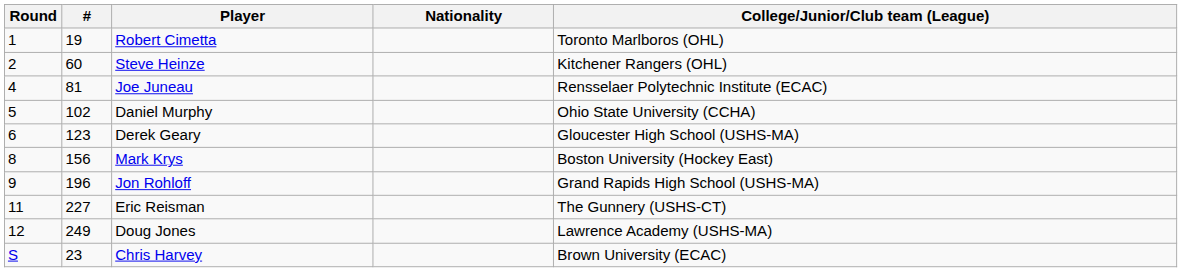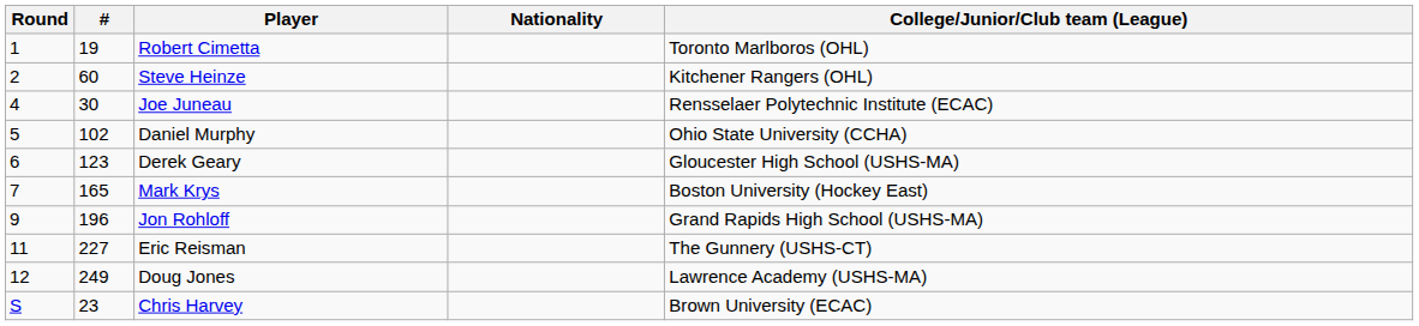Joe Juneau | #: 81 -> 30
Mark Krys | Round: 8 -> 7
Mark Krys | #: 156 -> 165
